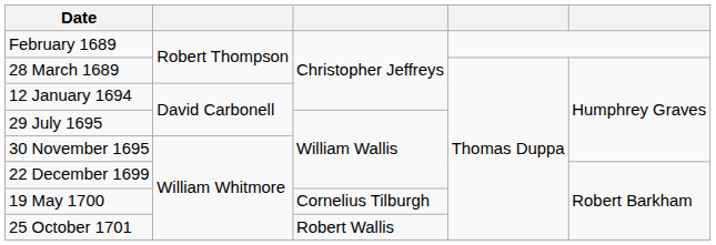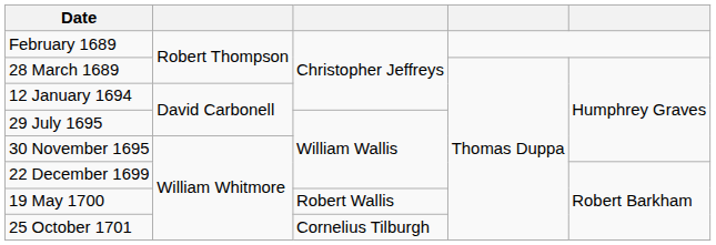19 May 1700 | column 3: Cornelius Tilburgh -> Robert Wallis
25 October 1701 | column 3: Robert Wallis -> Cornelius Tilburgh
